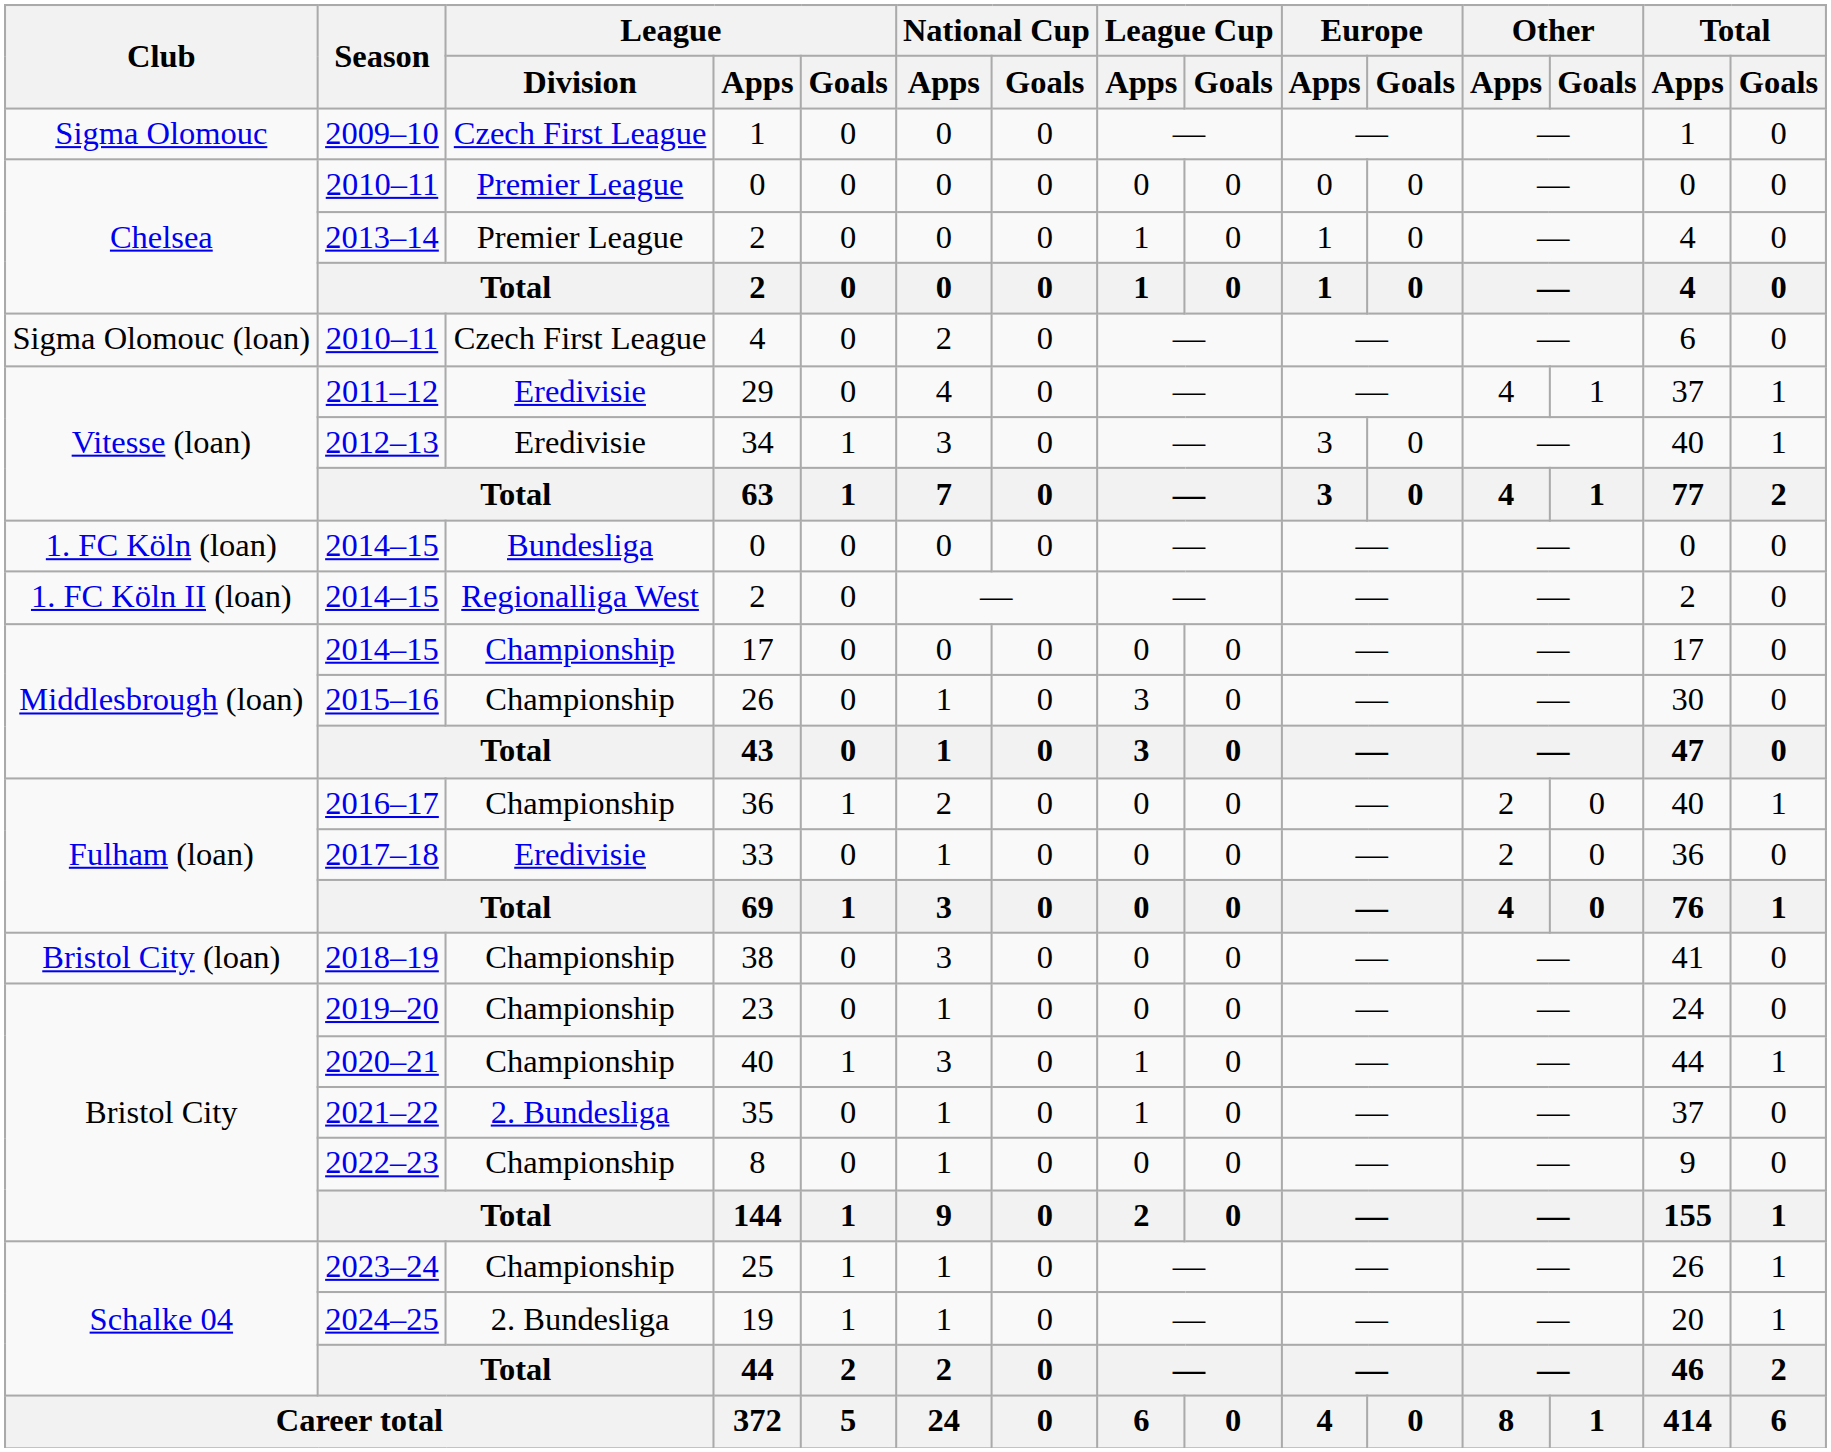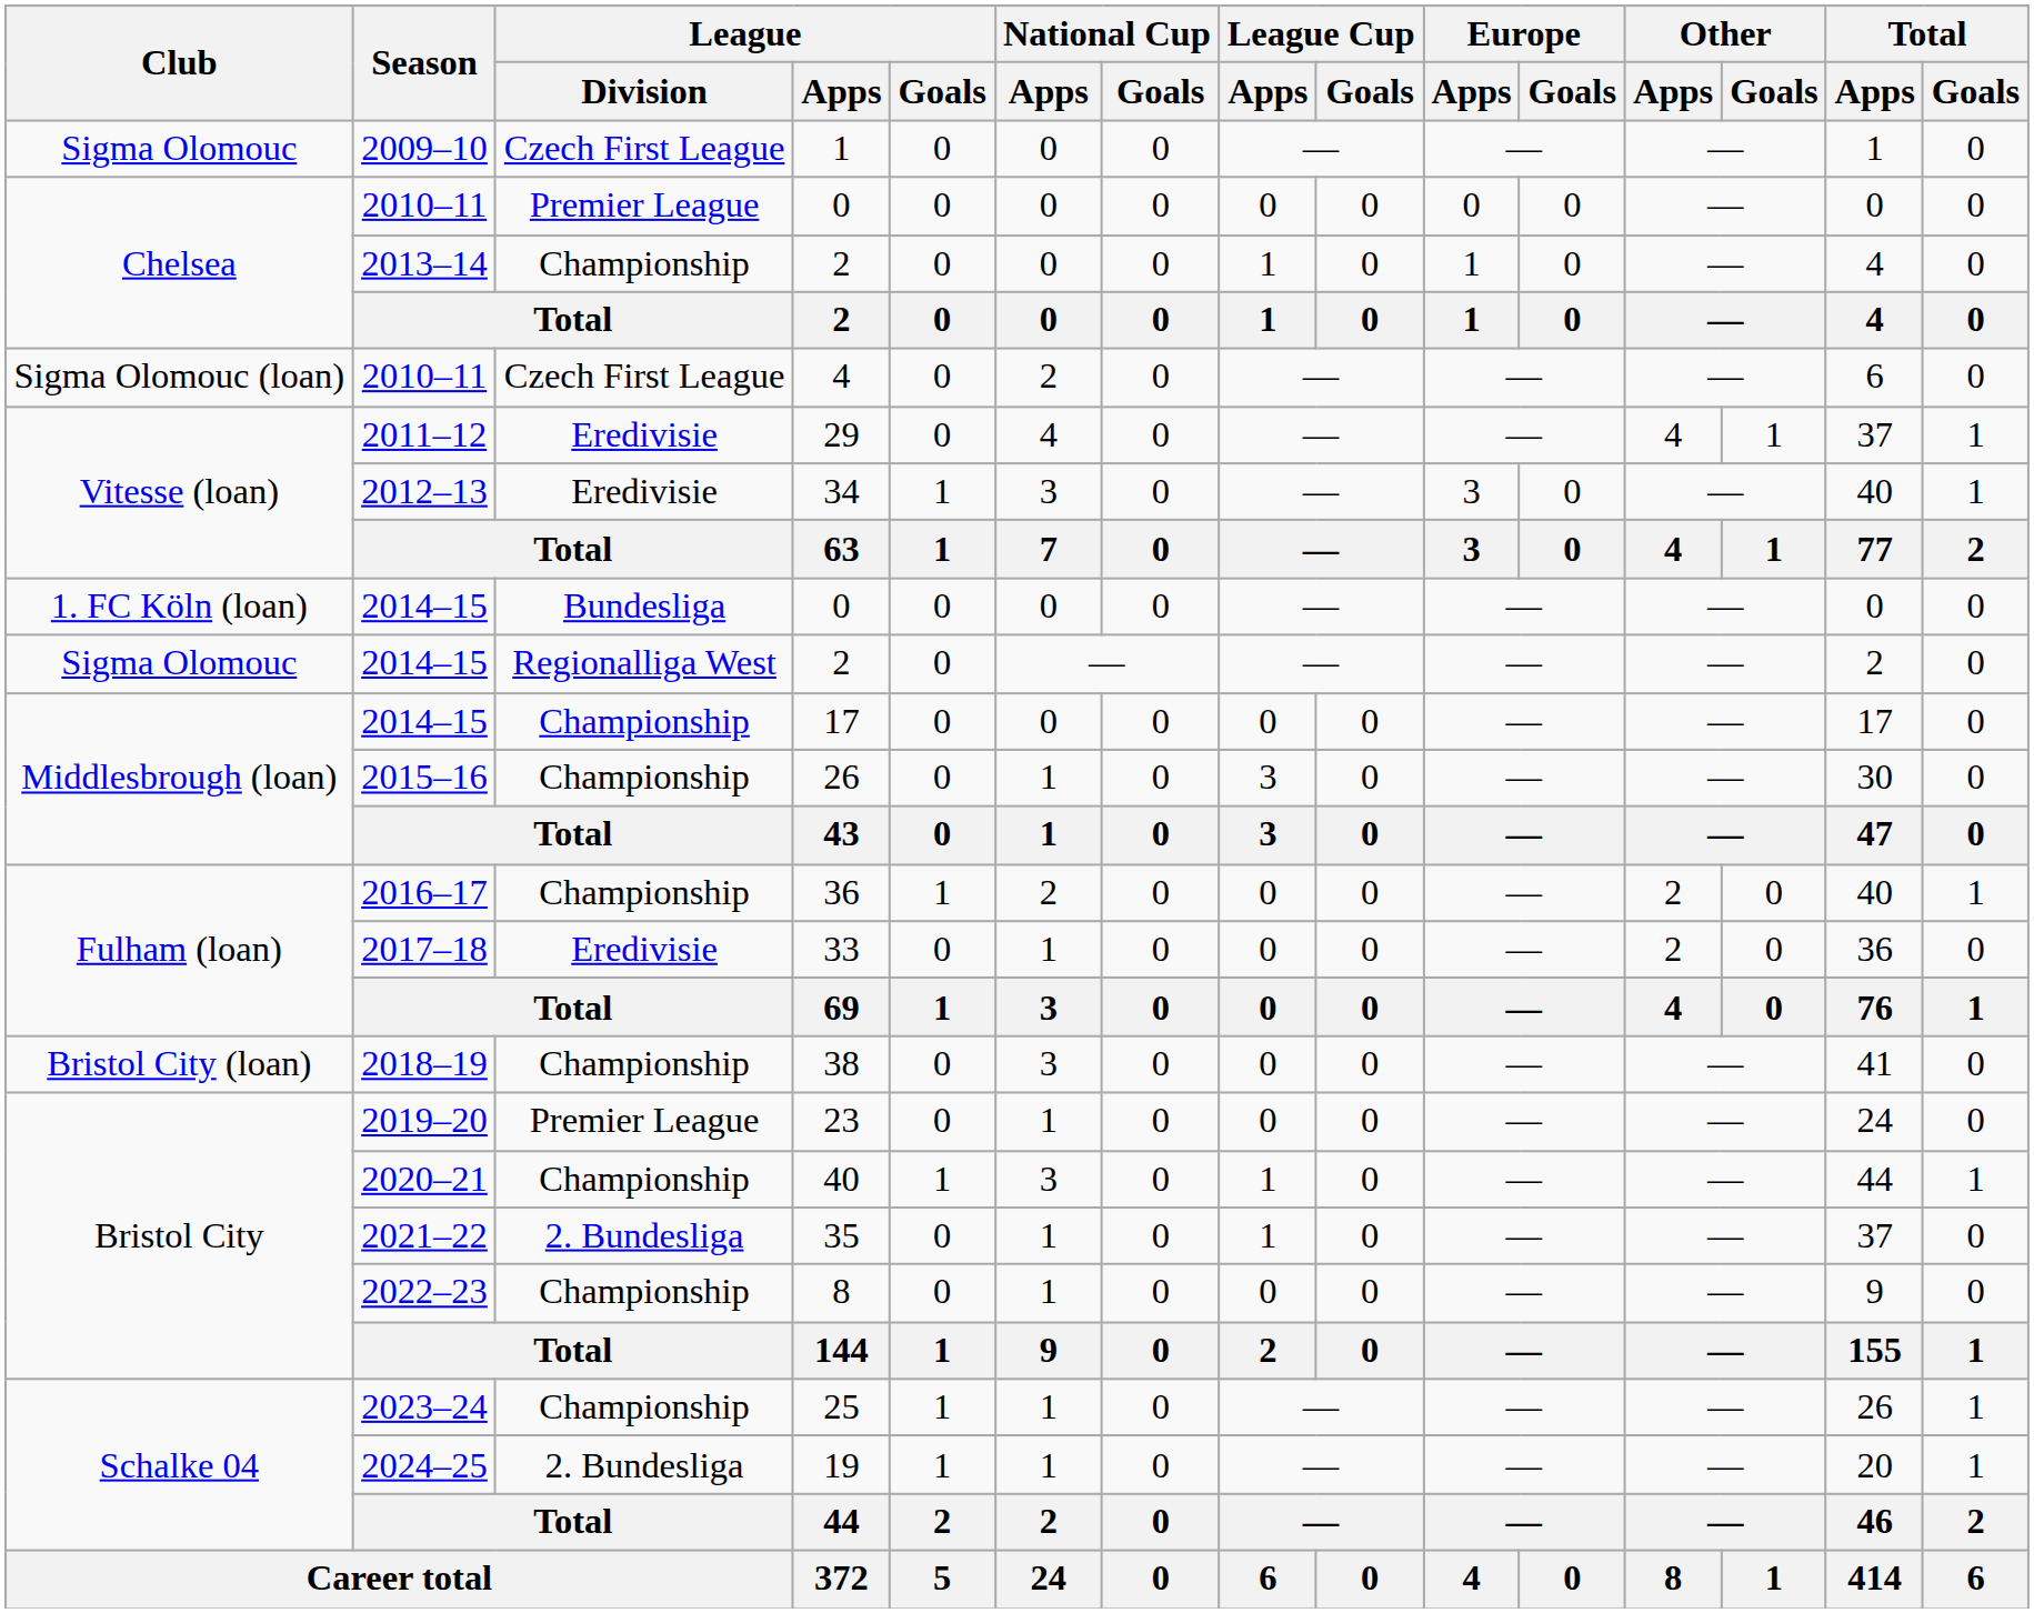2013–14 / 2 | League / Division: Premier League -> Championship
2014–15 / 2 | Club: 1. FC Köln II (loan) -> Sigma Olomouc
23 | League / Division: Championship -> Premier League
